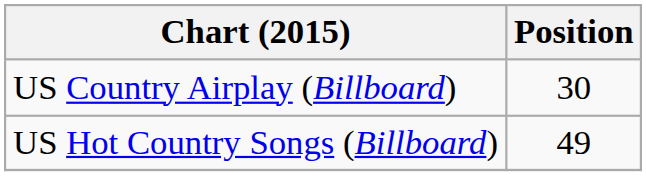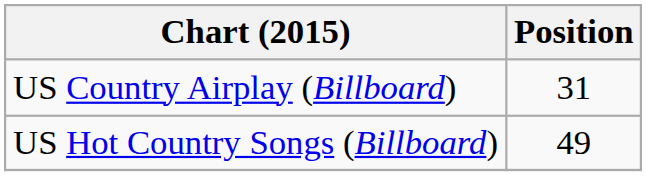US Country Airplay (Billboard) | Position: 30 -> 31
